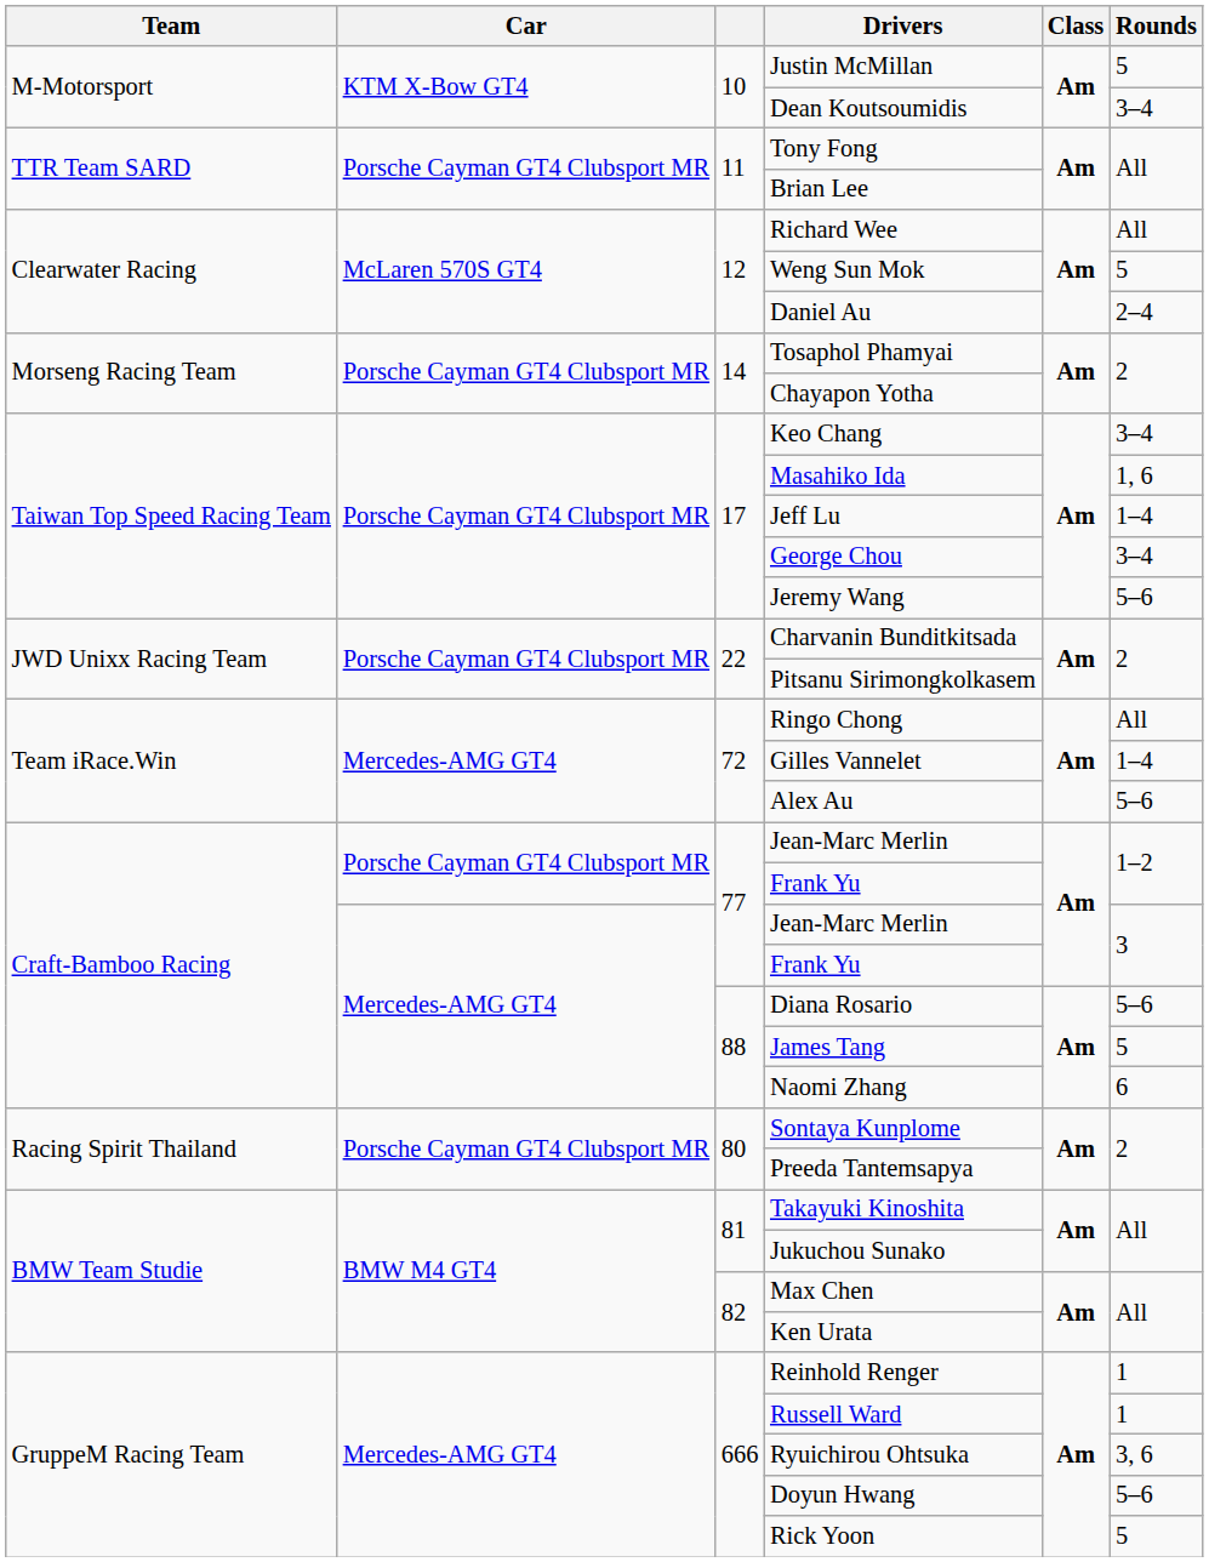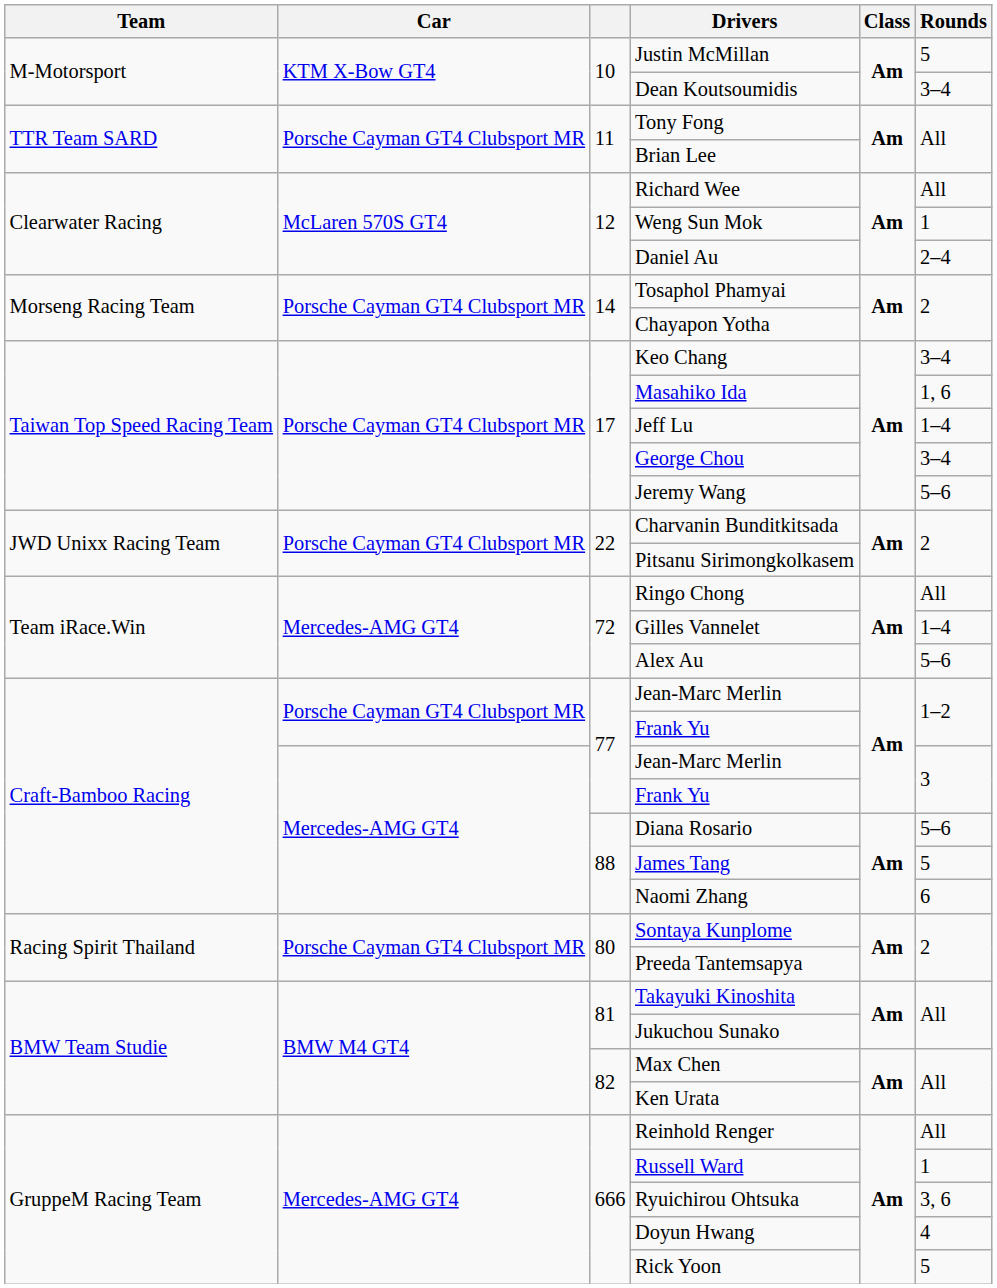Weng Sun Mok | Rounds: 5 -> 1
Reinhold Renger | Rounds: 1 -> All
Doyun Hwang | Rounds: 5–6 -> 4
